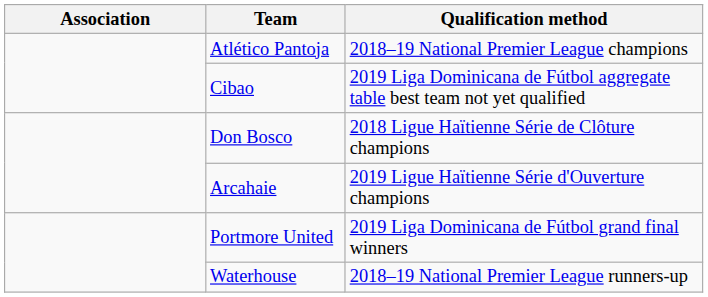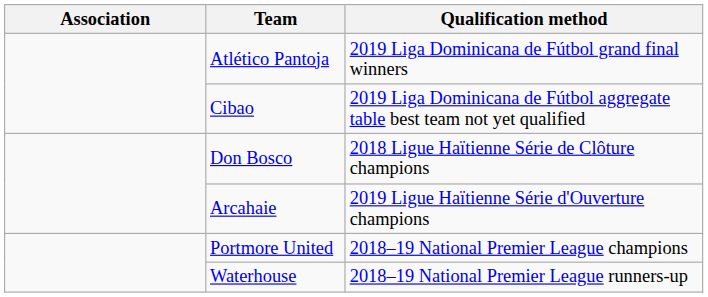Atlético Pantoja | Qualification method: 2018–19 National Premier League champions -> 2019 Liga Dominicana de Fútbol grand final winners
Portmore United | Qualification method: 2019 Liga Dominicana de Fútbol grand final winners -> 2018–19 National Premier League champions
